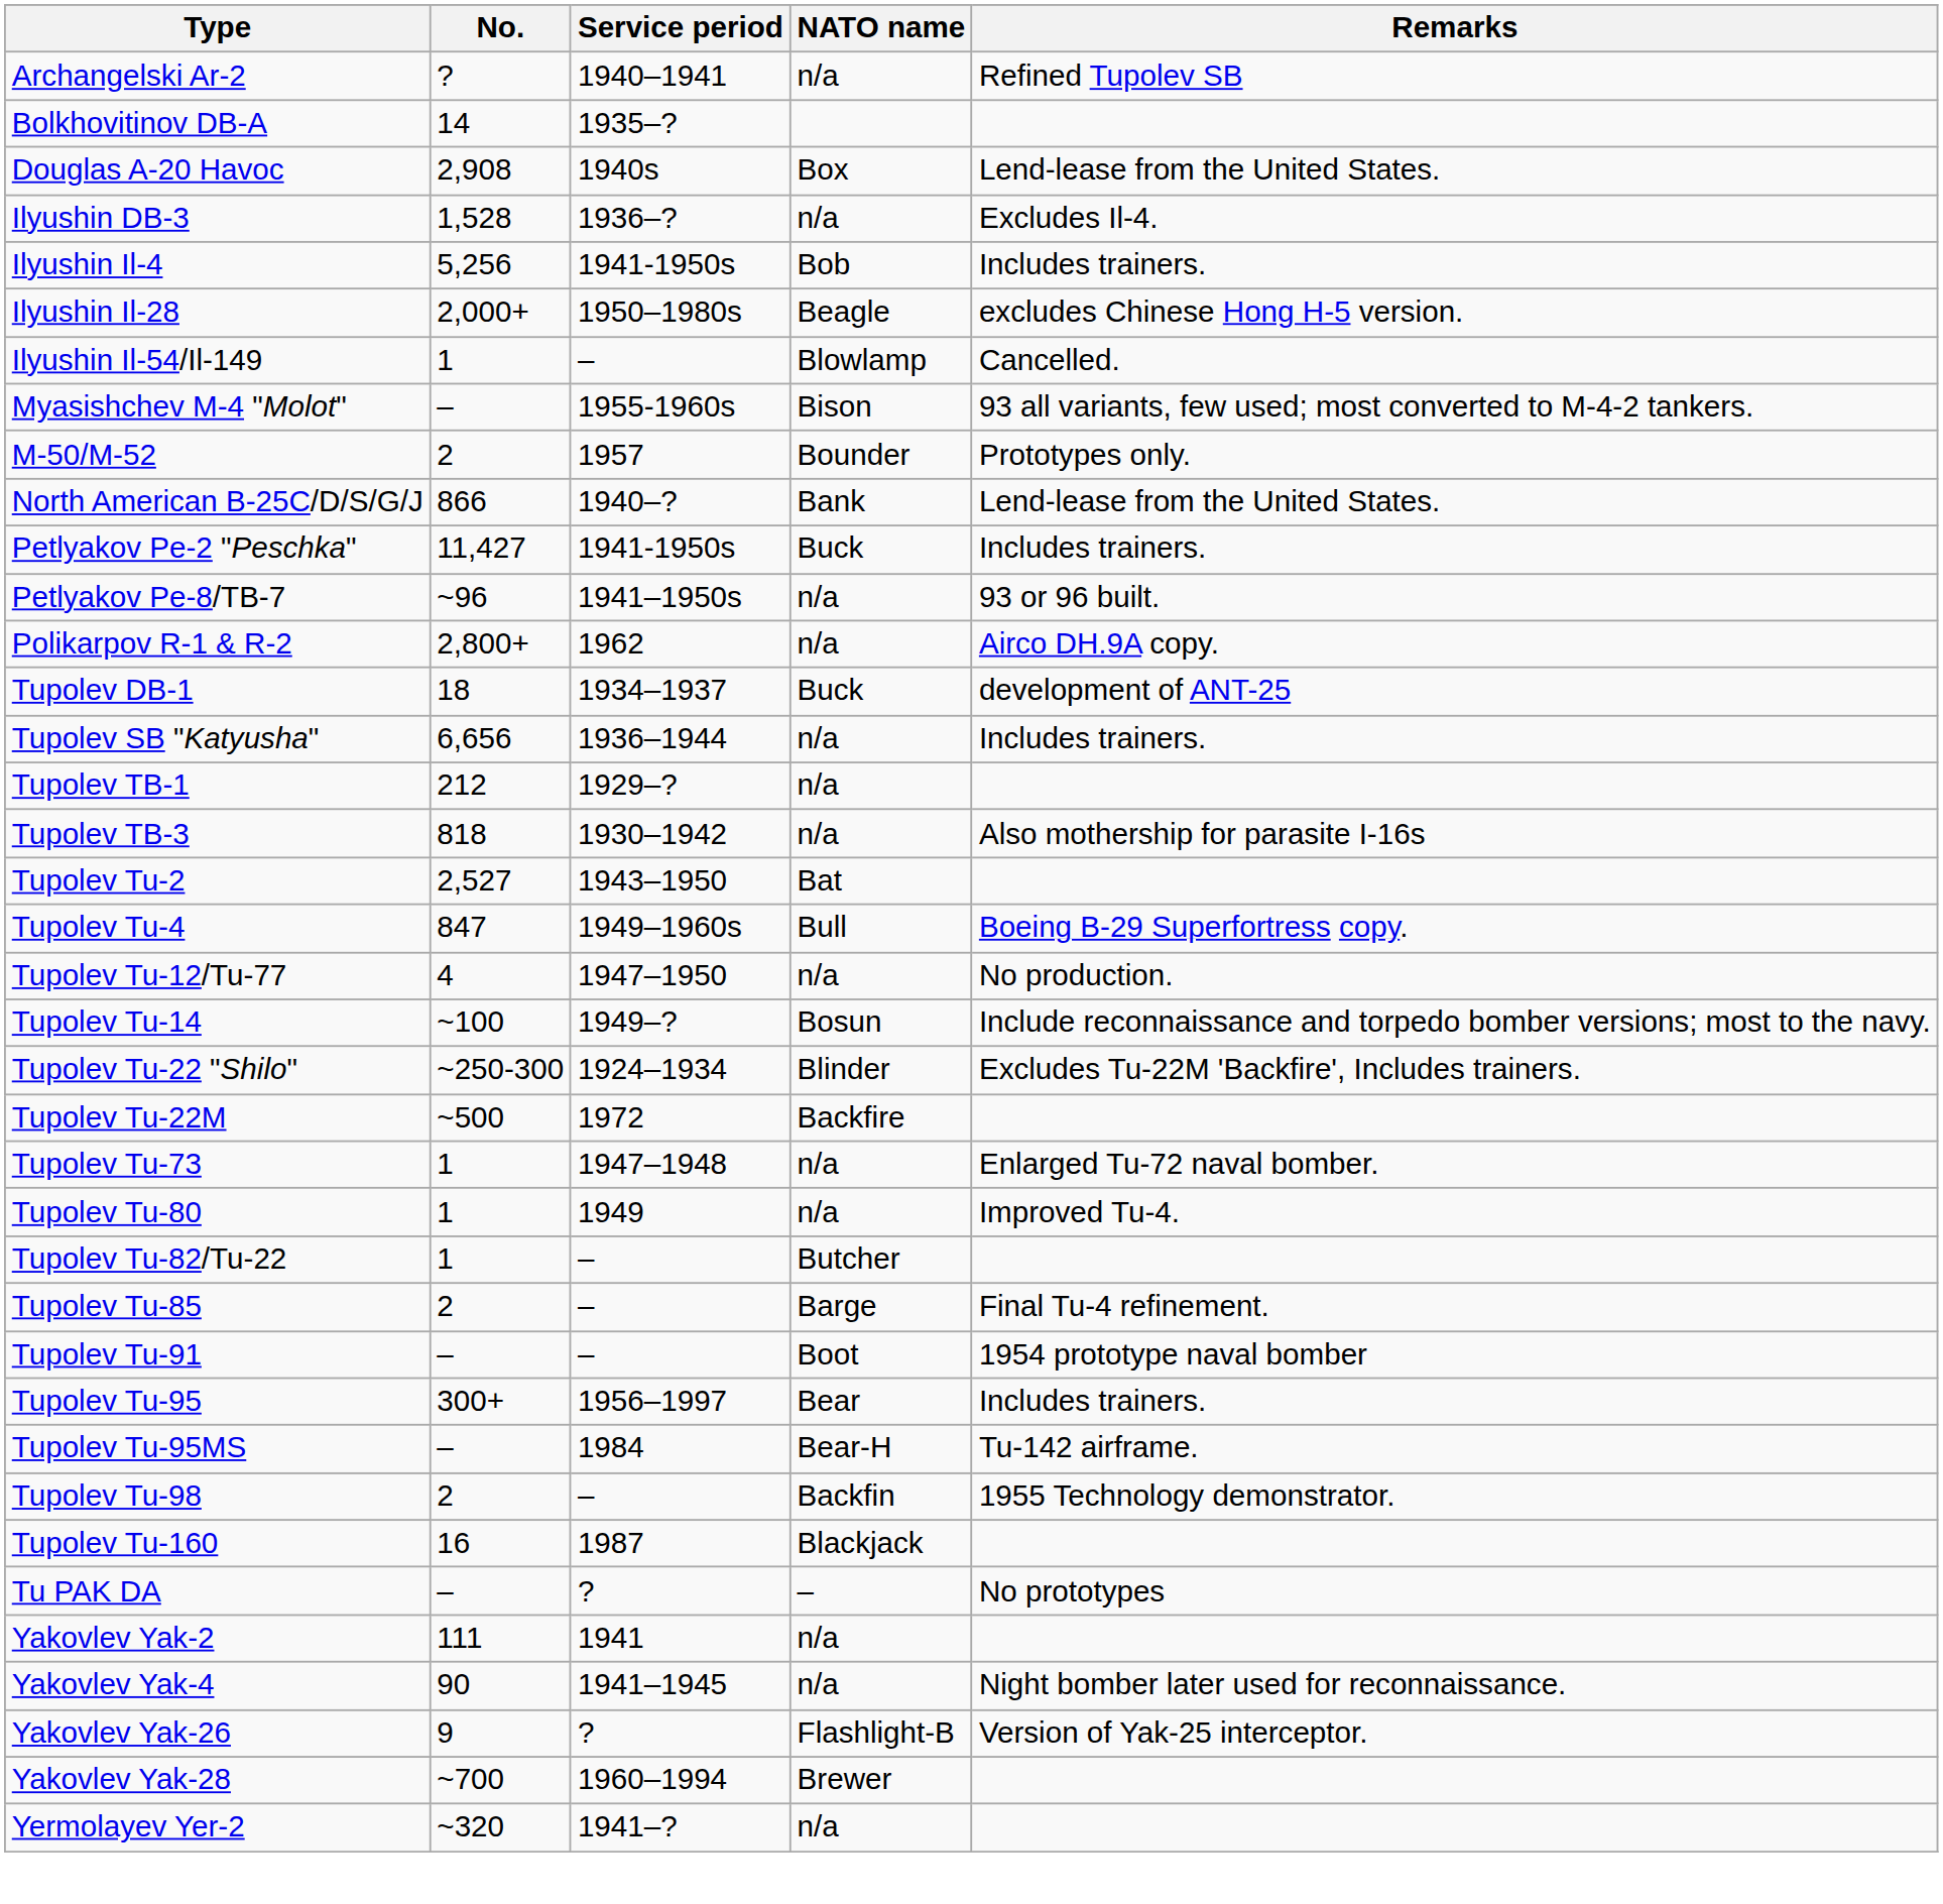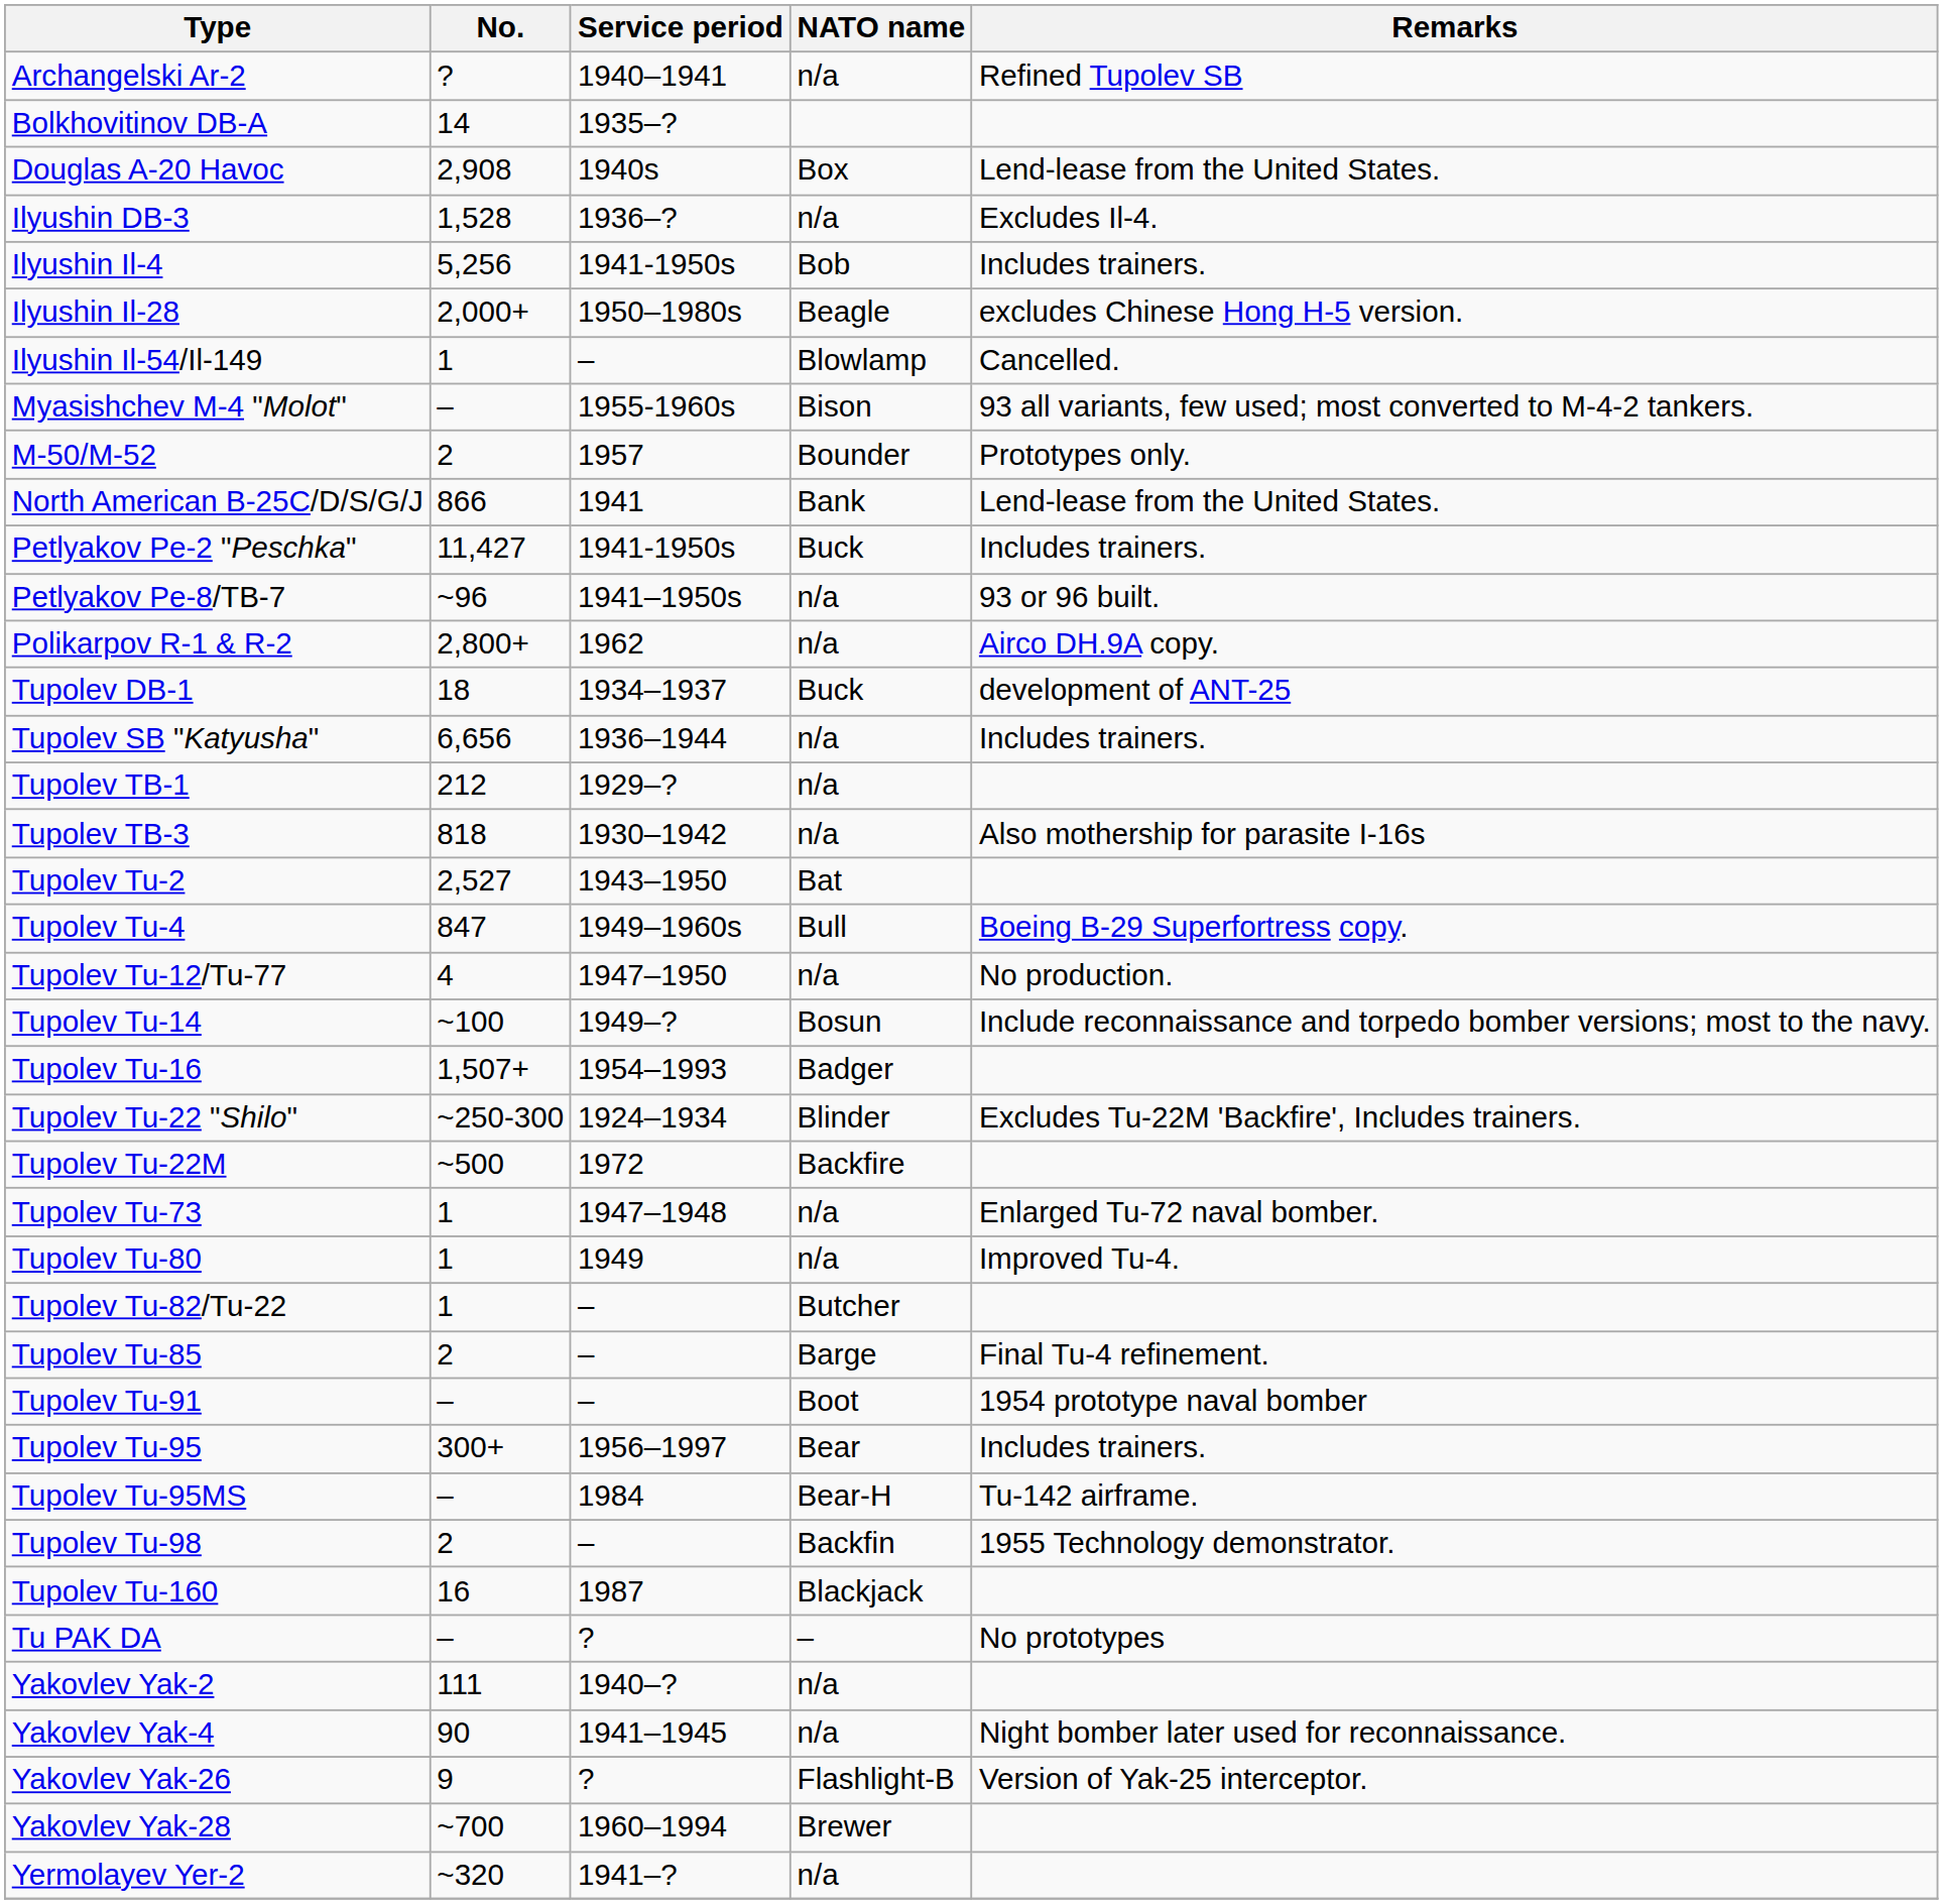North American B-25C/D/S/G/J | Service period: 1940–? -> 1941
+ row: Tupolev Tu-16 | 1,507+ | 1954–1993 | Badger
Yakovlev Yak-2 | Service period: 1941 -> 1940–?
